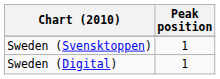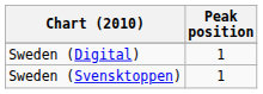rows swapped: Sweden (Digital) <-> Sweden (Svensktoppen)
